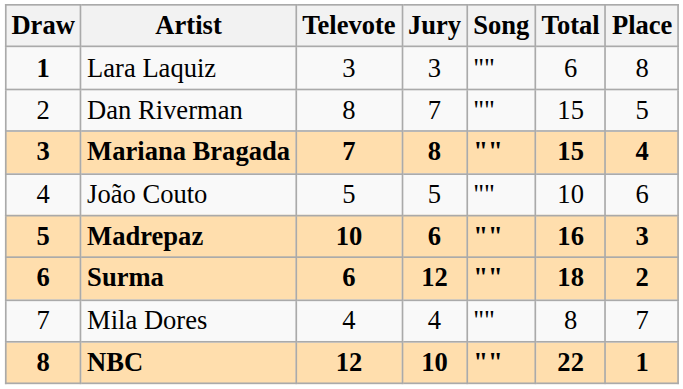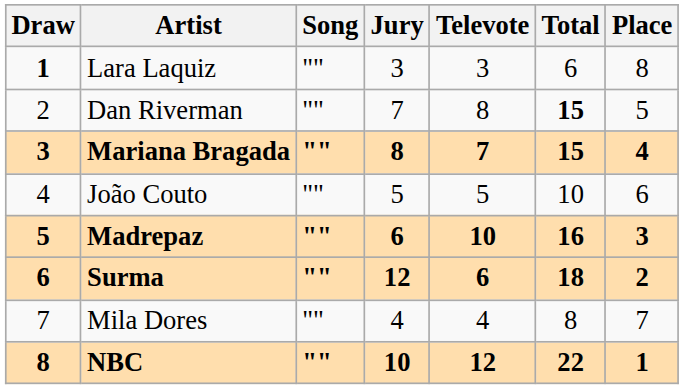columns swapped: Song <-> Televote
Dan Riverman | Total: normal -> bold
